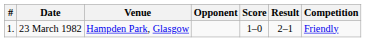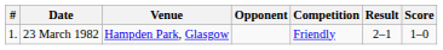columns swapped: Score <-> Competition
